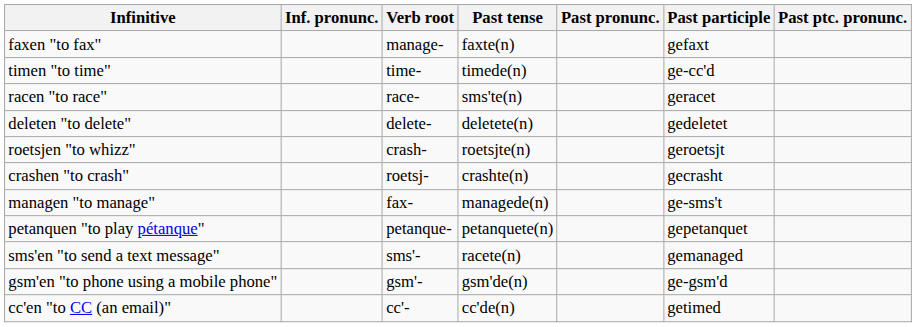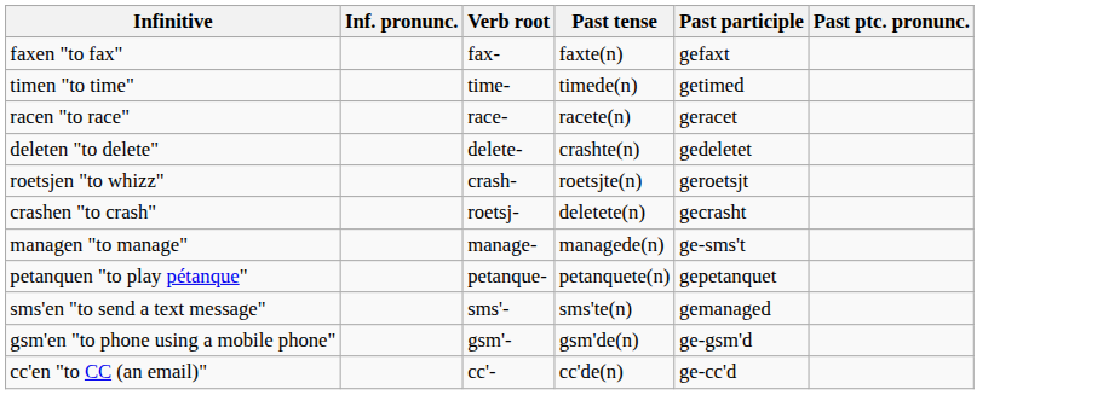- column: Past pronunc.
faxen "to fax" | Verb root: manage- -> fax-
timen "to time" | Past participle: ge-cc'd -> getimed
racen "to race" | Past tense: sms'te(n) -> racete(n)
deleten "to delete" | Past tense: deletete(n) -> crashte(n)
crashen "to crash" | Past tense: crashte(n) -> deletete(n)
managen "to manage" | Verb root: fax- -> manage-
sms'en "to send a text message" | Past tense: racete(n) -> sms'te(n)
cc'en "to CC (an email)" | Past participle: getimed -> ge-cc'd
